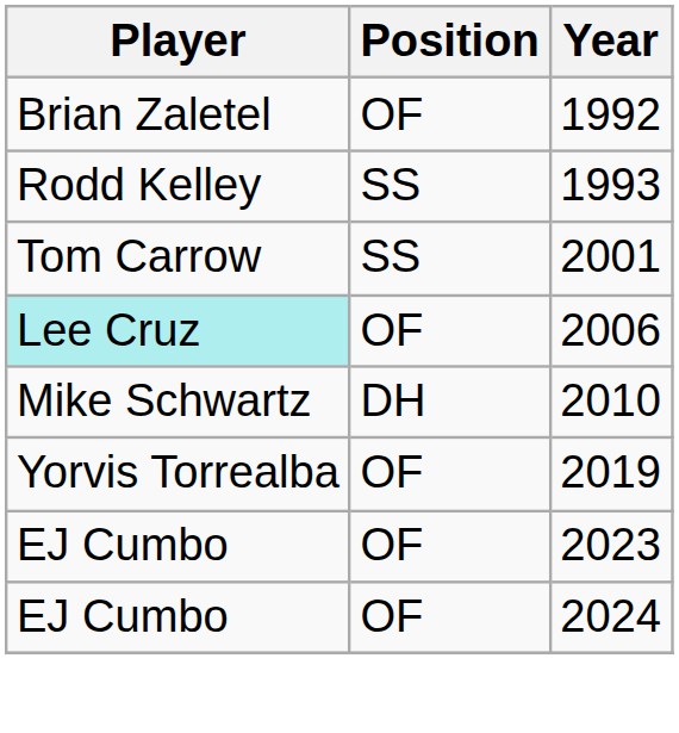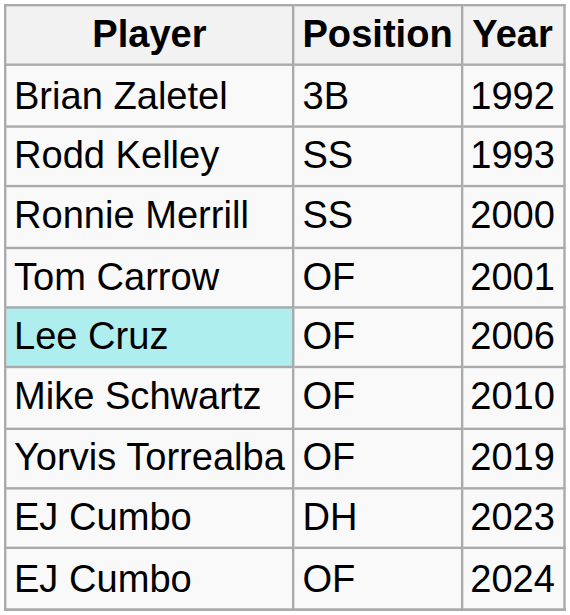1992 | Position: OF -> 3B
+ row: Ronnie Merrill | SS | 2000
2001 | Position: SS -> OF
2010 | Position: DH -> OF
2023 | Position: OF -> DH
